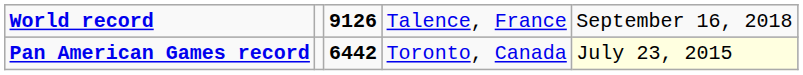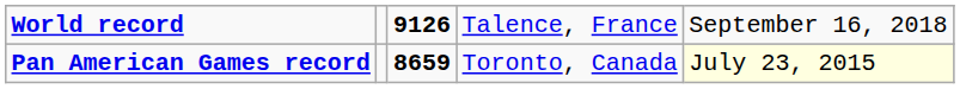Pan American Games record | column 3: 6442 -> 8659
